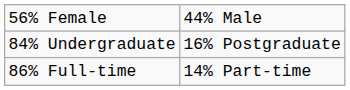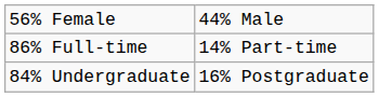rows swapped: 84% Undergraduate <-> 86% Full-time
